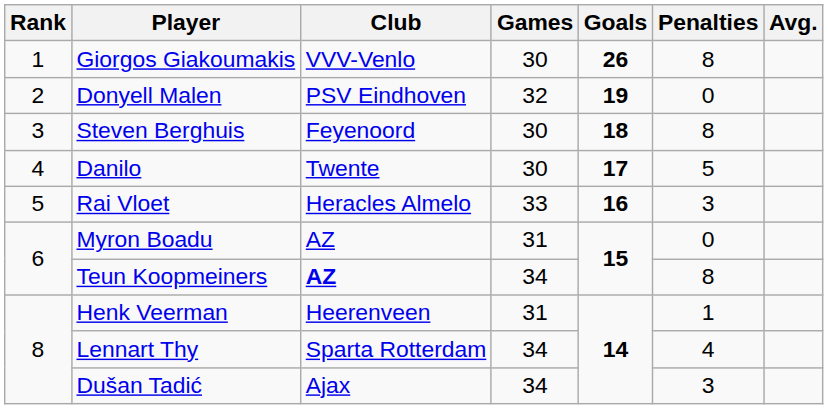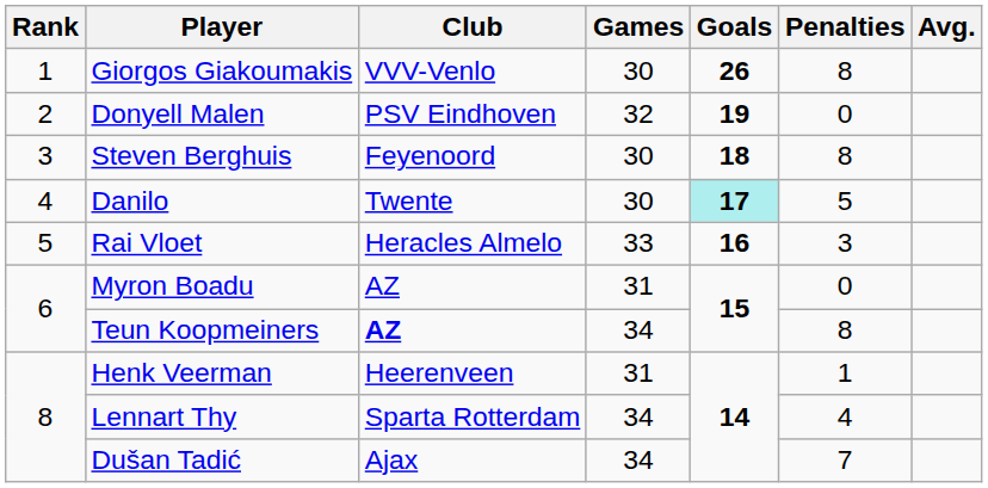Danilo | Goals: no background -> paleturquoise background
Dušan Tadić | Penalties: 3 -> 7
